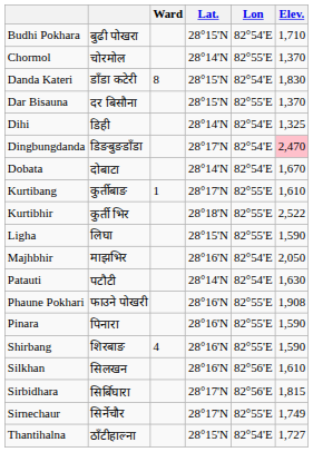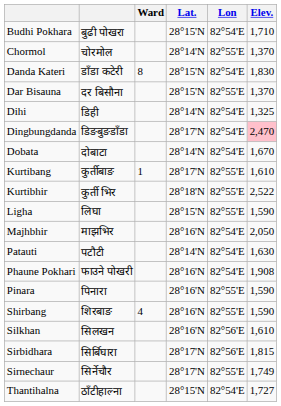Phaune Pokhari | Lon: 82°55'E -> 82°54'E
